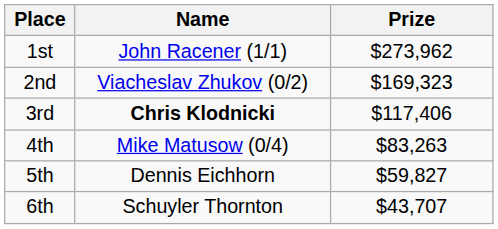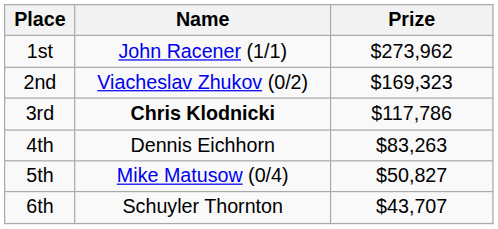3rd | Prize: $117,406 -> $117,786
4th | Name: Mike Matusow (0/4) -> Dennis Eichhorn
5th | Name: Dennis Eichhorn -> Mike Matusow (0/4)
5th | Prize: $59,827 -> $50,827
